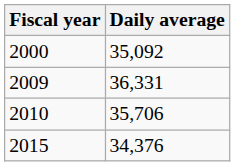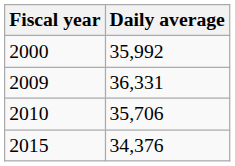2000 | Daily average: 35,092 -> 35,992
